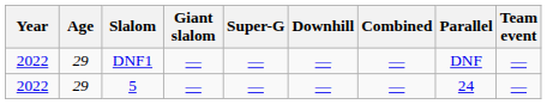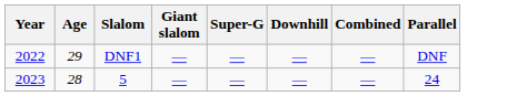- column: Team event | — | —
5 | Year: 2022 -> 2023
5 | Age: 29 -> 28
